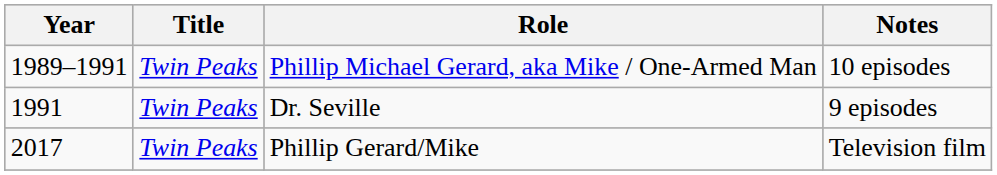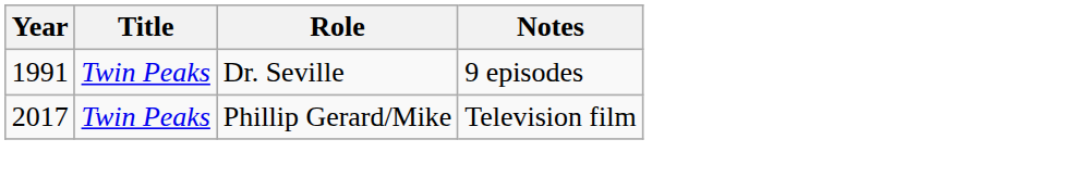- row: 1989–1991 | Twin Peaks | Phillip Michael Gerard, aka Mike / One-Armed Man | 10 episodes
